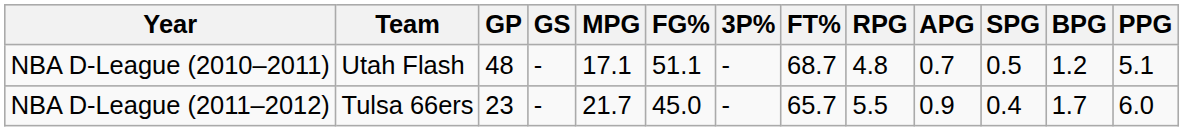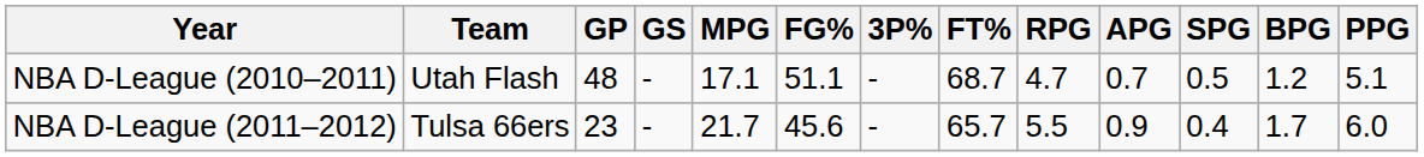NBA D-League (2010–2011) | RPG: 4.8 -> 4.7
NBA D-League (2011–2012) | FG%: 45.0 -> 45.6
